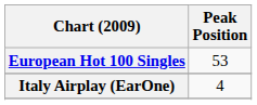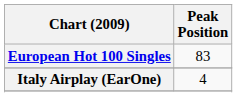European Hot 100 Singles | Peak Position: 53 -> 83
